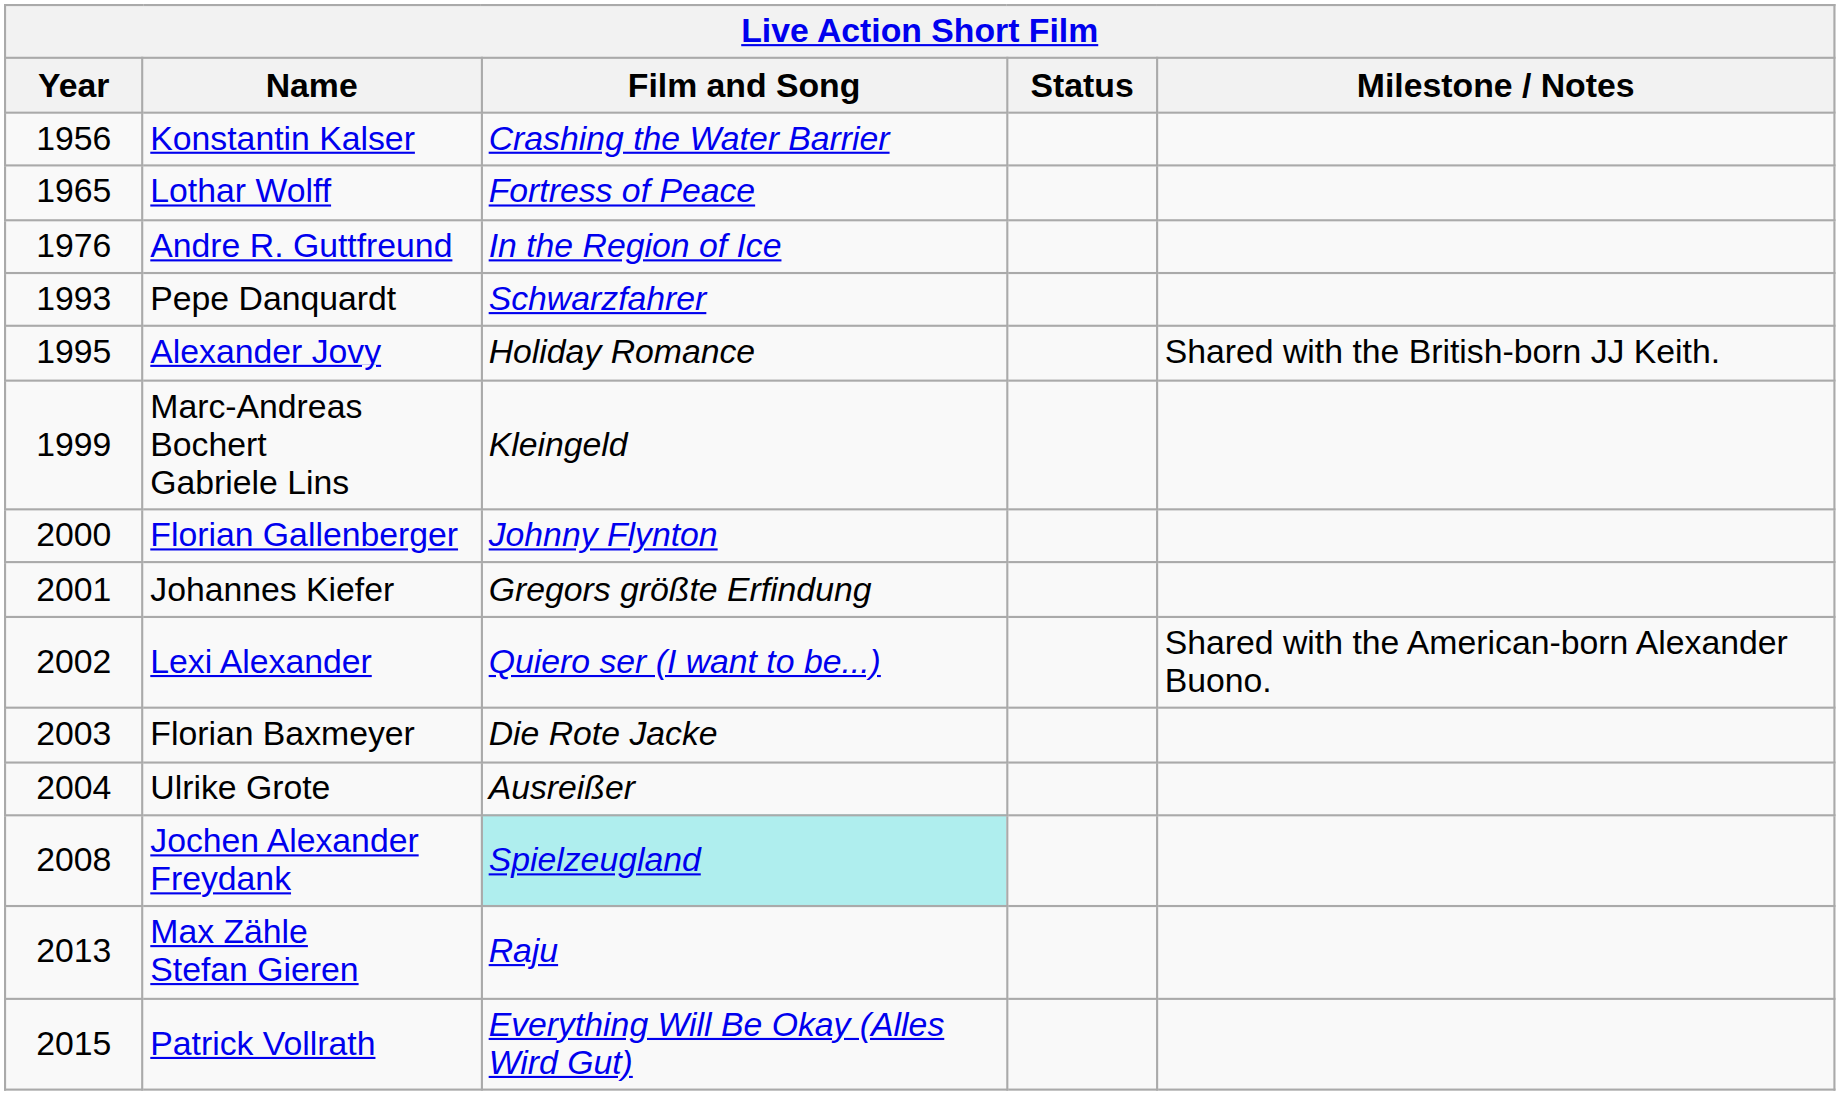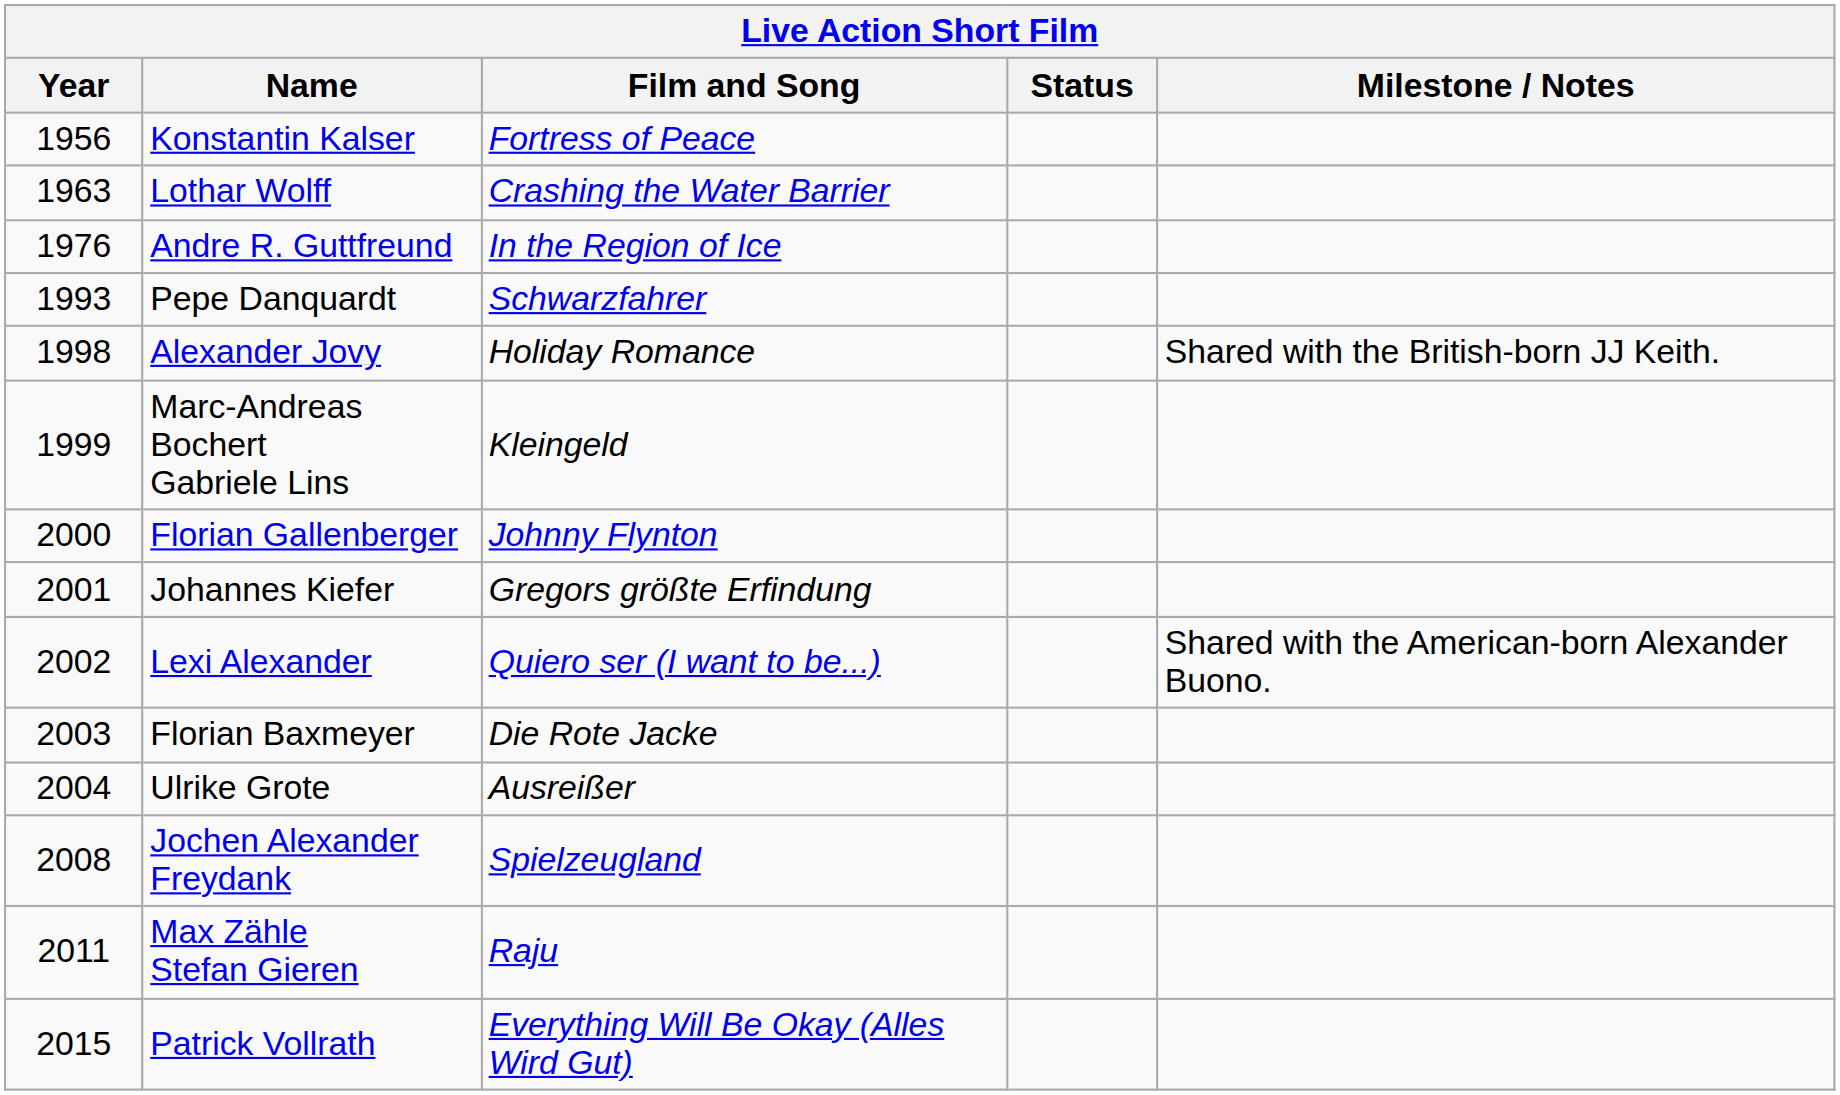Konstantin Kalser | Film and Song: Crashing the Water Barrier -> Fortress of Peace
Lothar Wolff | Year: 1965 -> 1963
Lothar Wolff | Film and Song: Fortress of Peace -> Crashing the Water Barrier
Alexander Jovy | Year: 1995 -> 1998
Jochen Alexander Freydank | Film and Song: paleturquoise background -> no background
Max Zähle Stefan Gieren | Year: 2013 -> 2011
